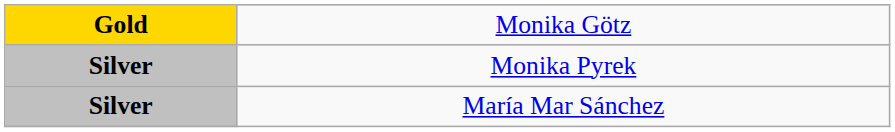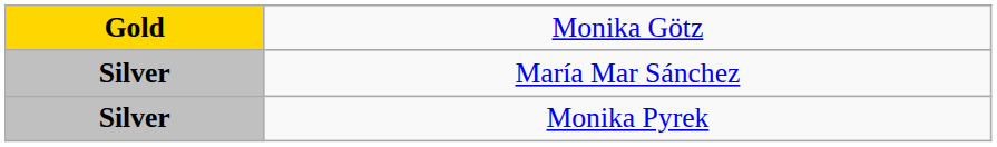rows swapped: María Mar Sánchez <-> Monika Pyrek
